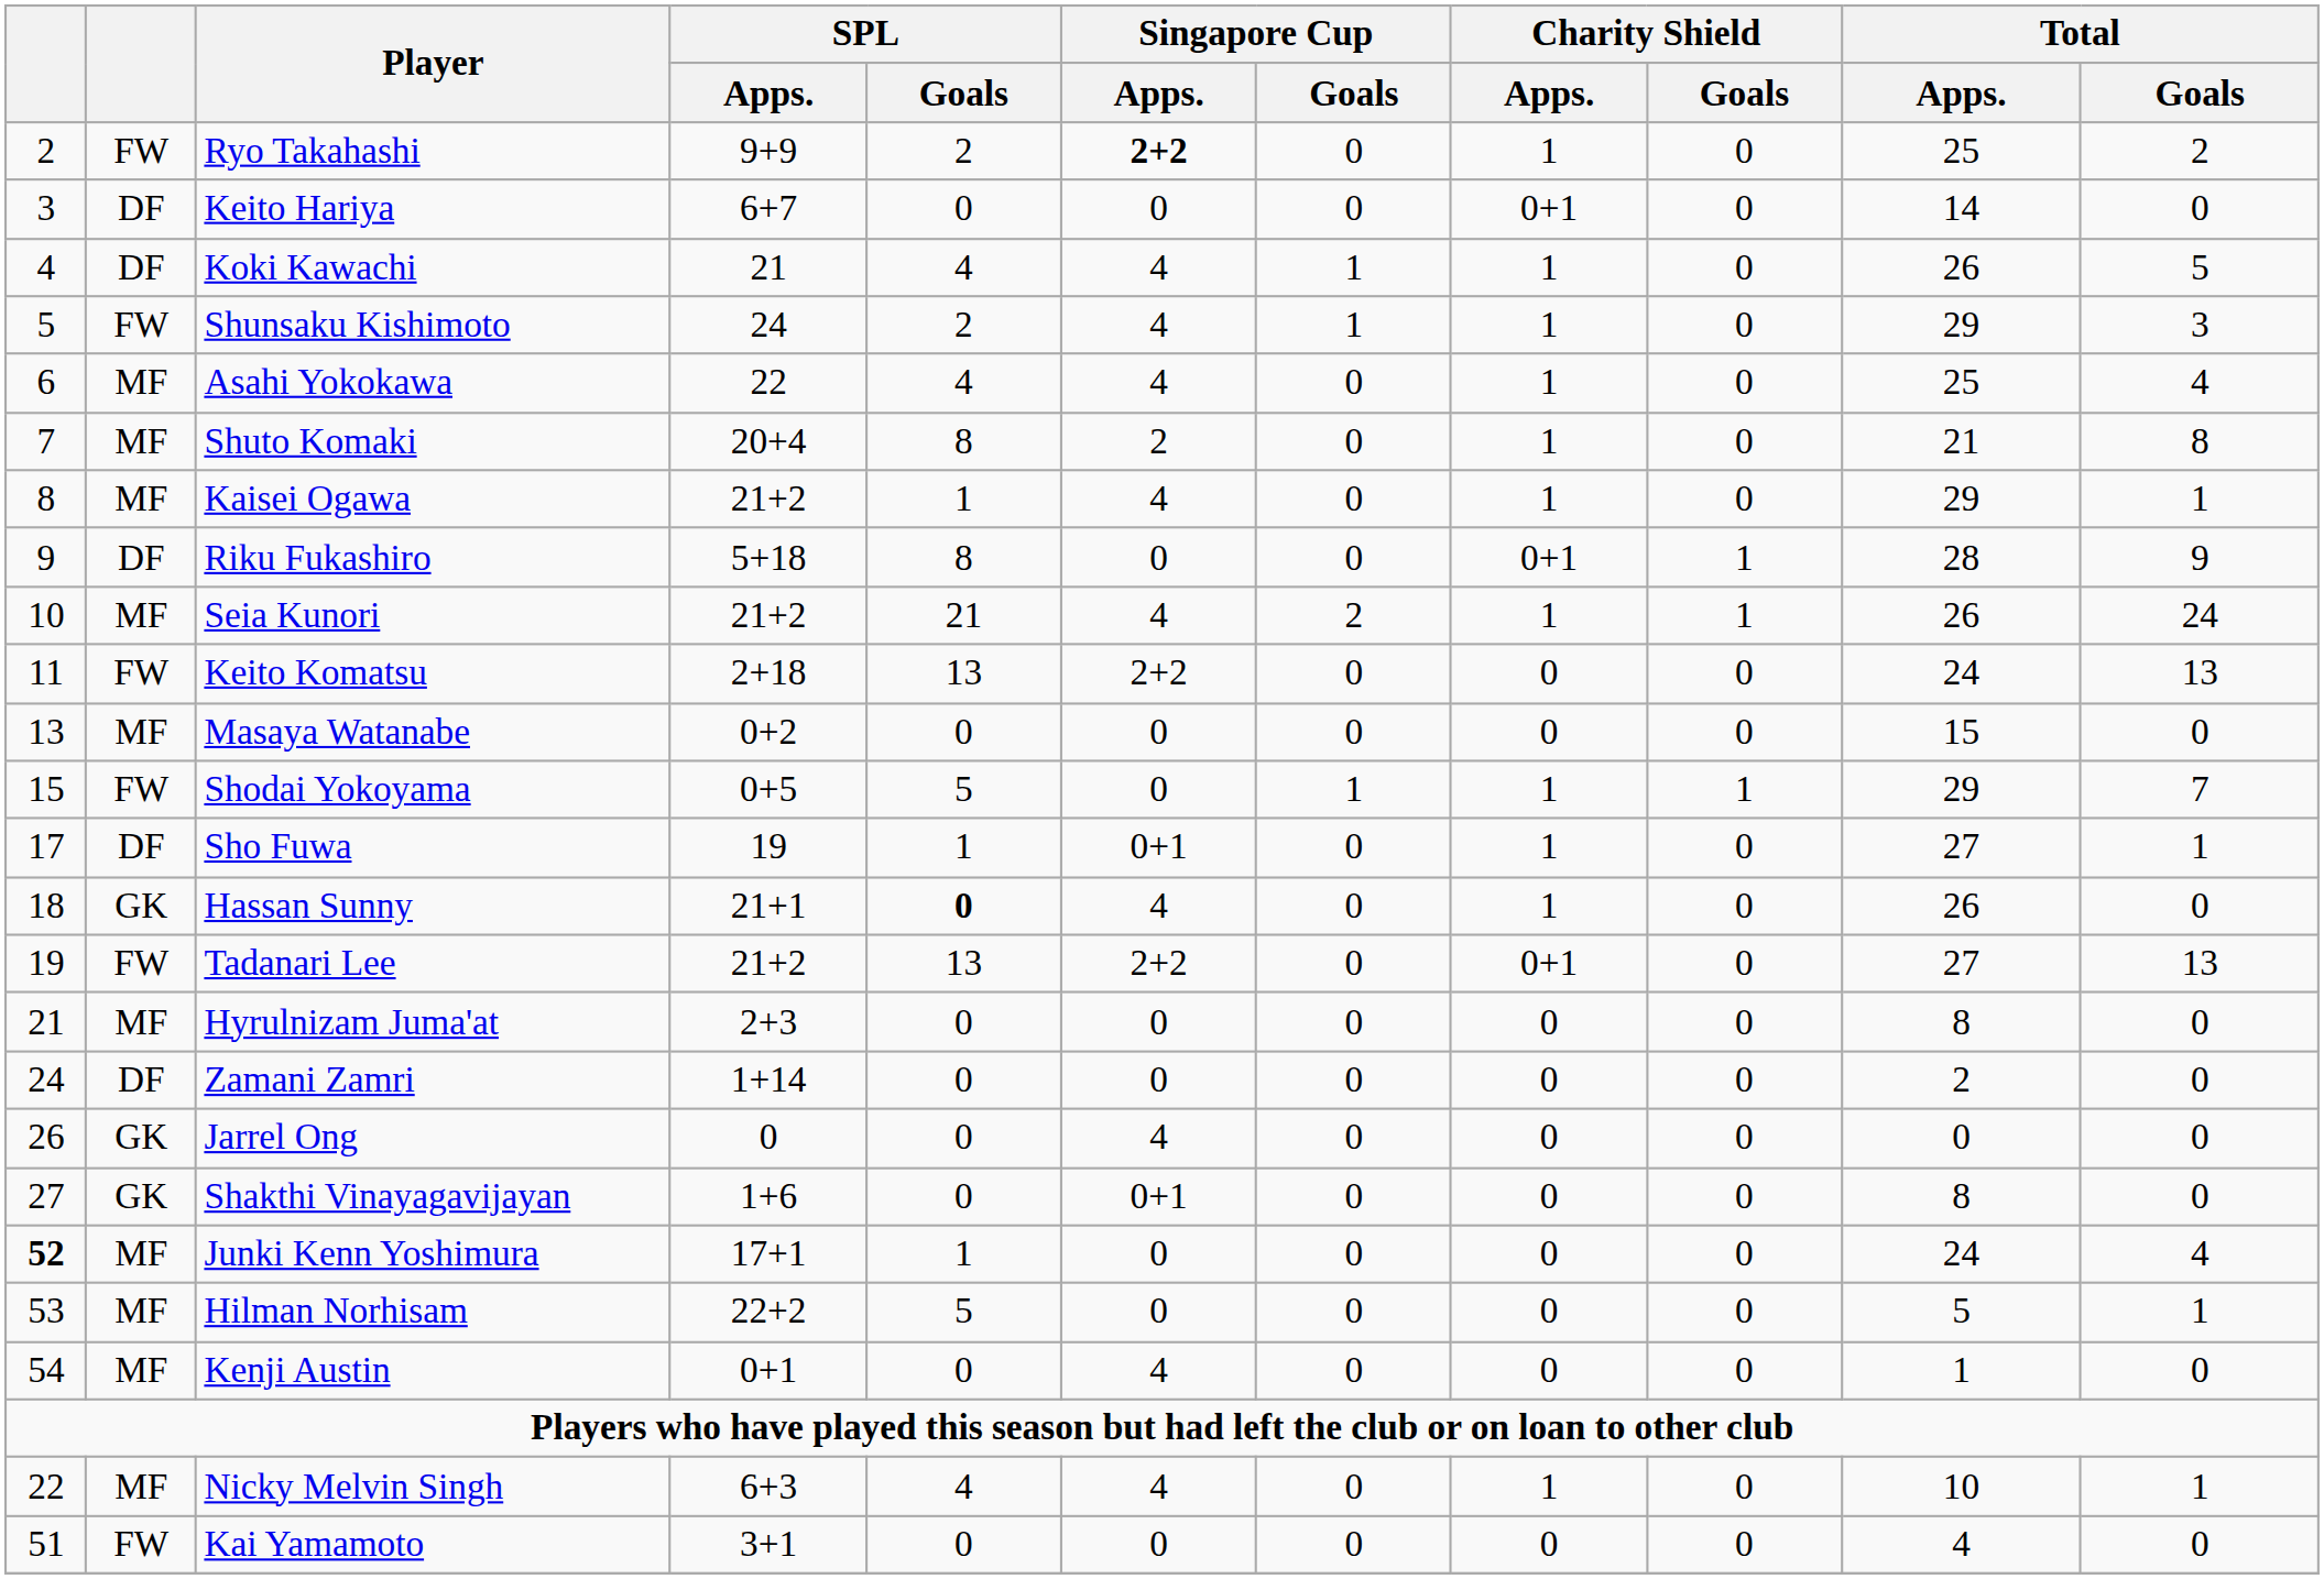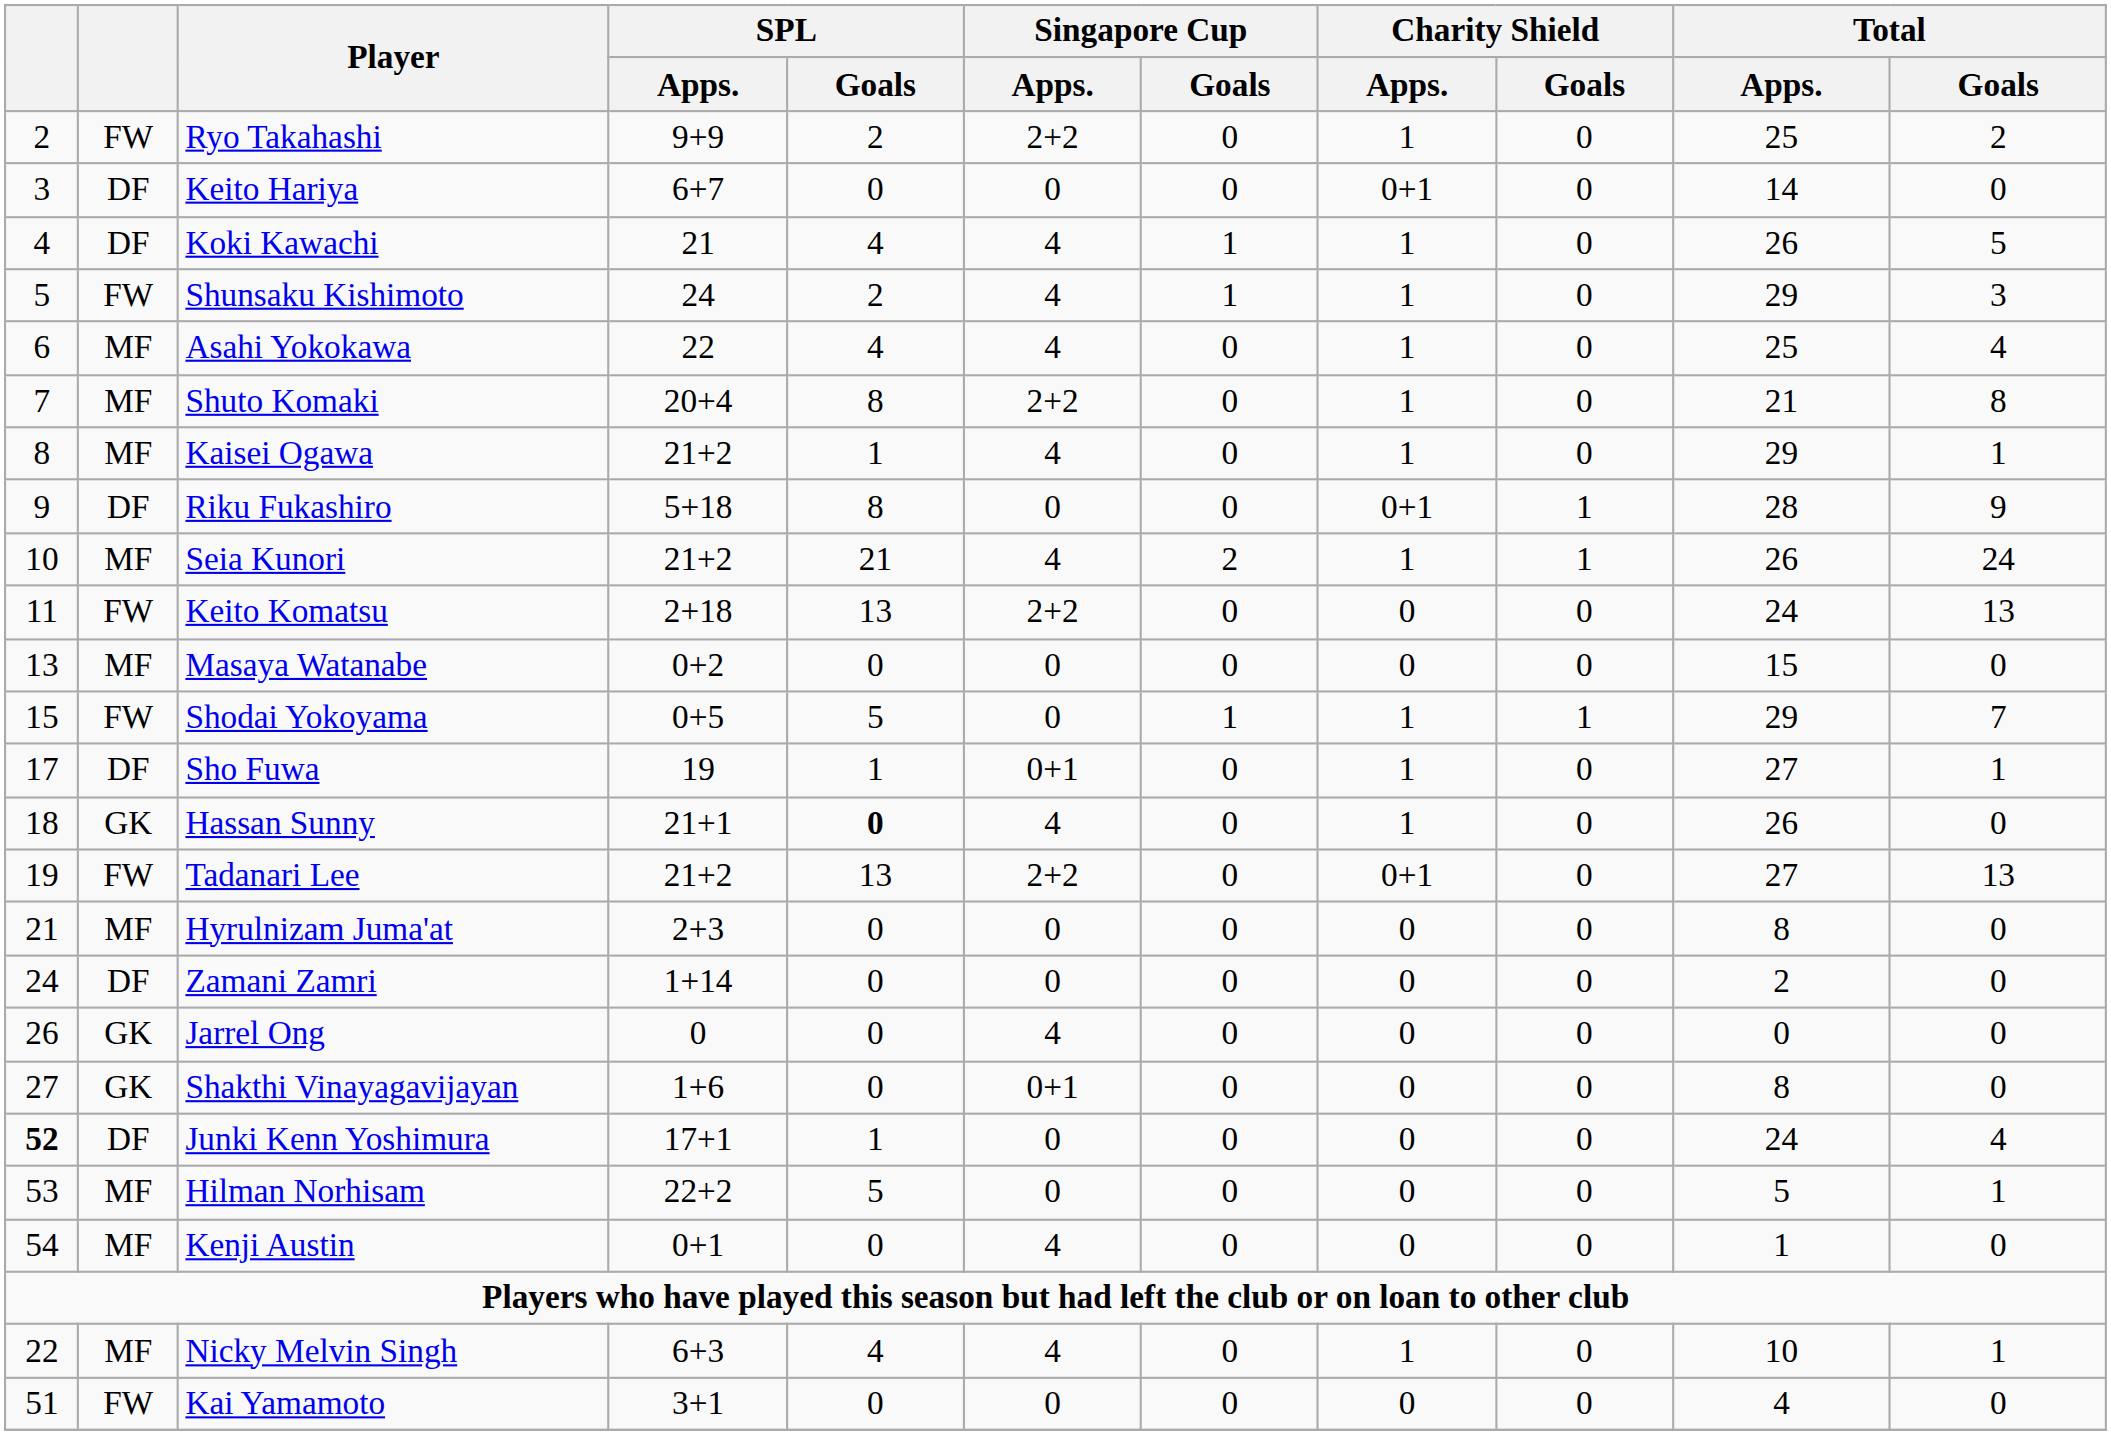Ryo Takahashi | Singapore Cup / Apps.: bold -> normal
Shuto Komaki | Singapore Cup / Apps.: 2 -> 2+2
Junki Kenn Yoshimura | column 2: MF -> DF
